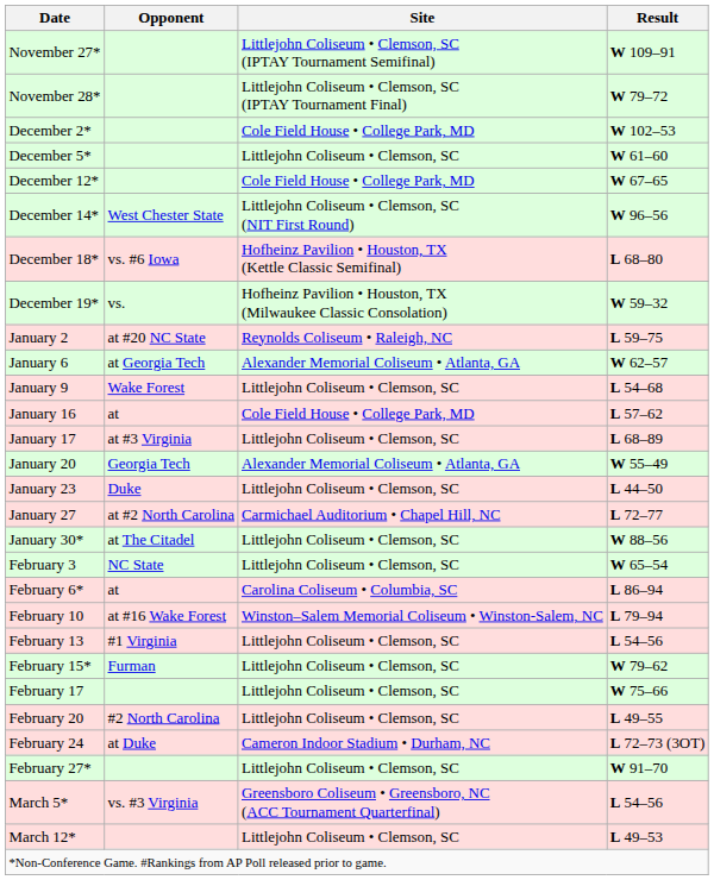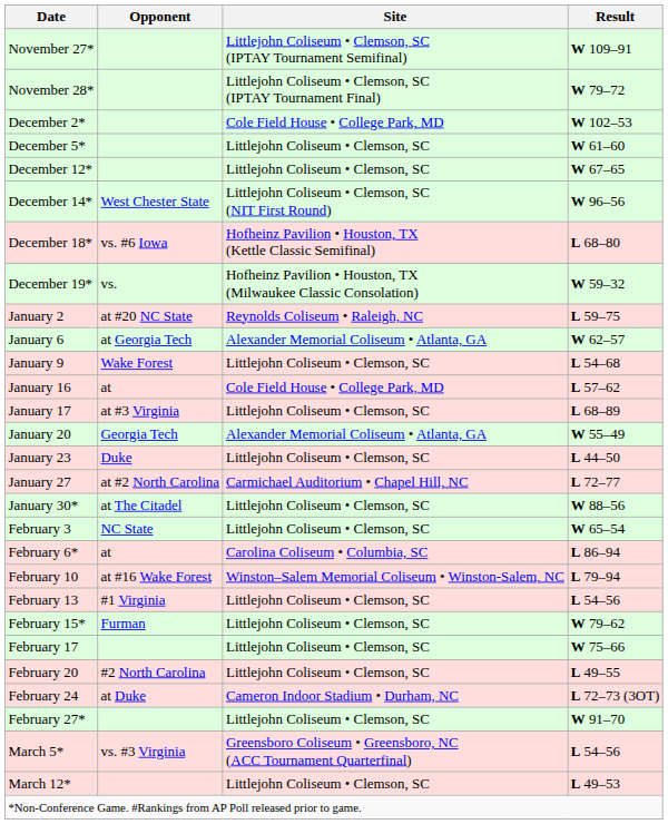December 12* | Site: Cole Field House • College Park, MD -> Littlejohn Coliseum • Clemson, SC
